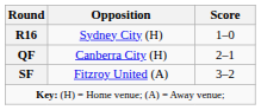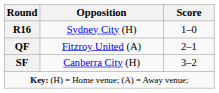QF | Opposition: Canberra City (H) -> Fitzroy United (A)
SF | Opposition: Fitzroy United (A) -> Canberra City (H)
